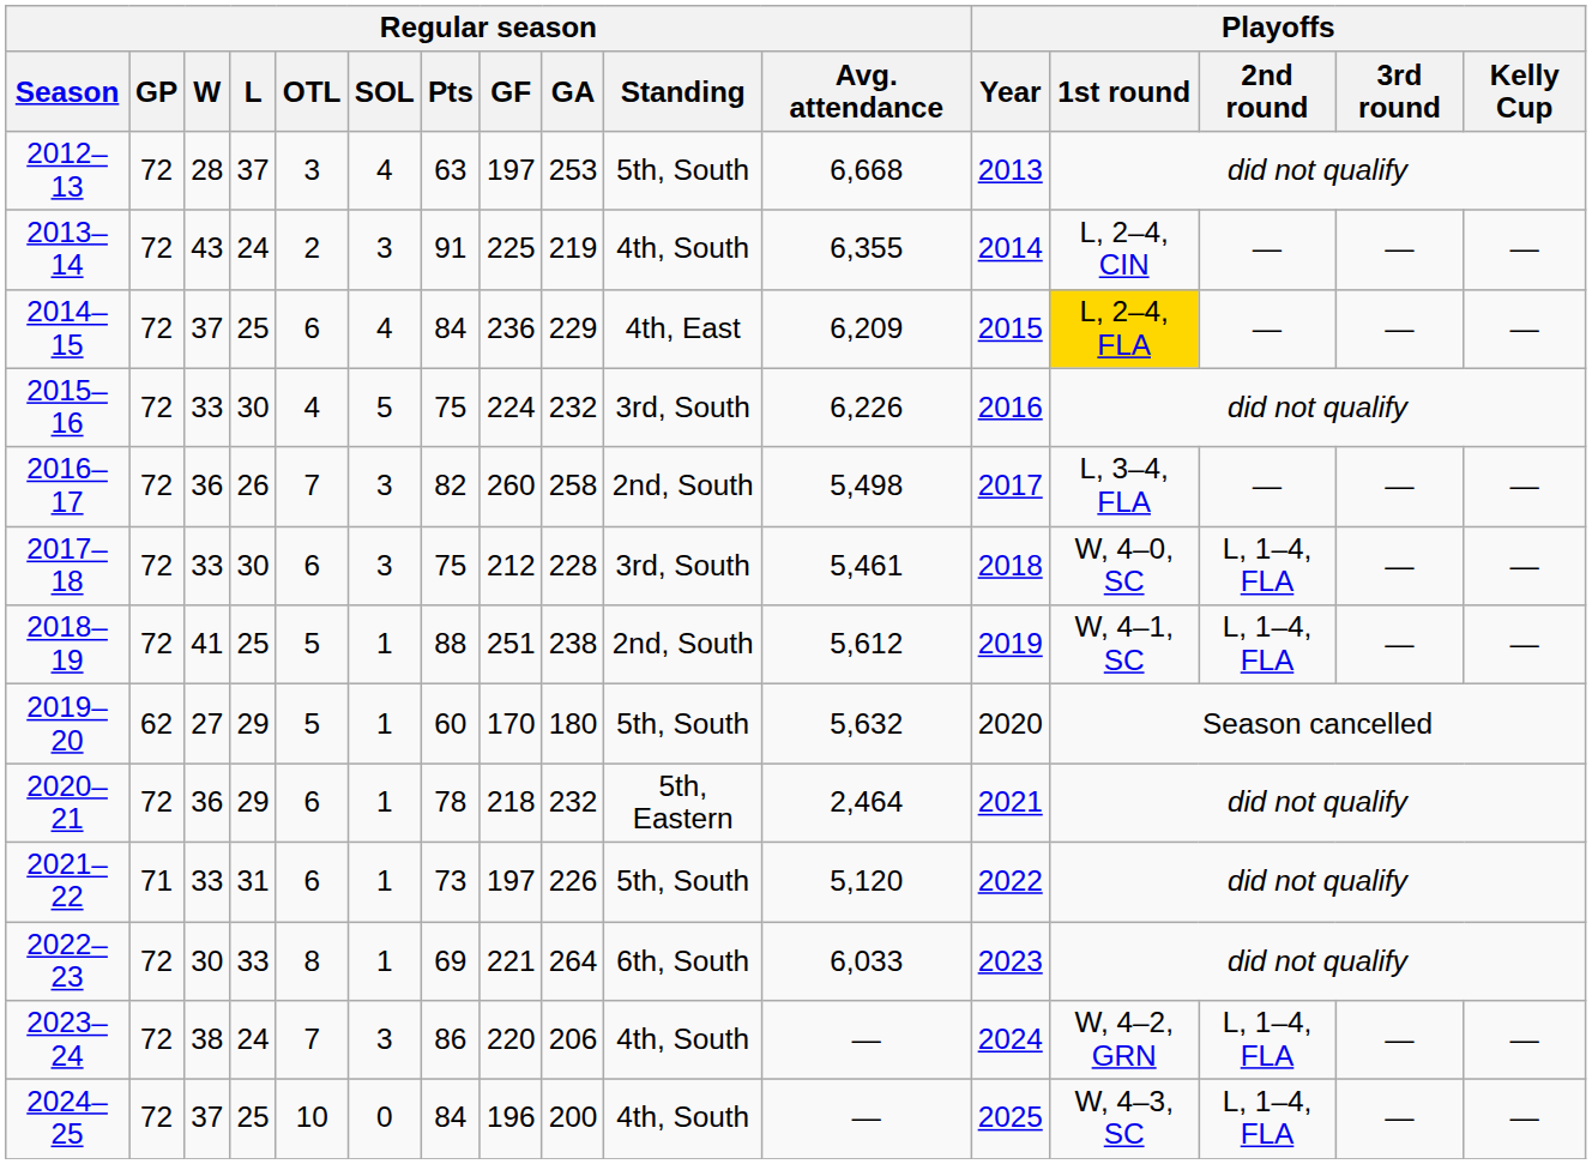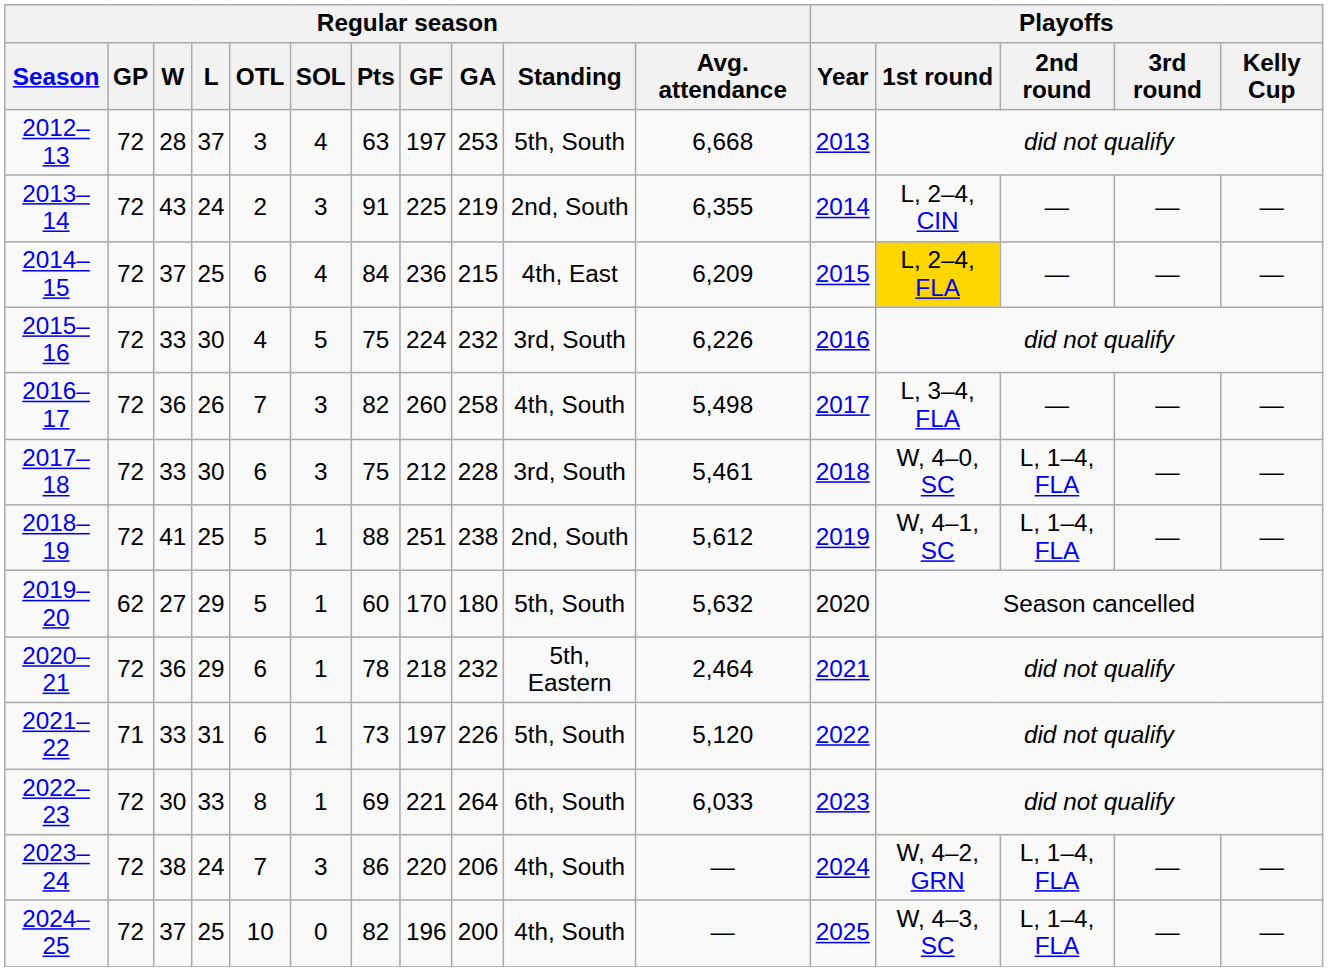2013–14 | Regular season / Standing: 4th, South -> 2nd, South
2014–15 | Regular season / GA: 229 -> 215
2016–17 | Regular season / Standing: 2nd, South -> 4th, South
2024–25 | Regular season / Pts: 84 -> 82
